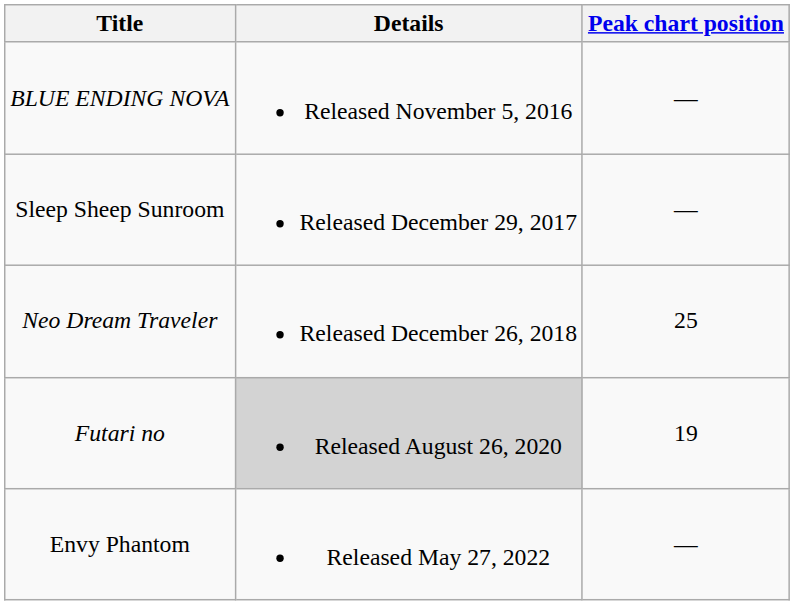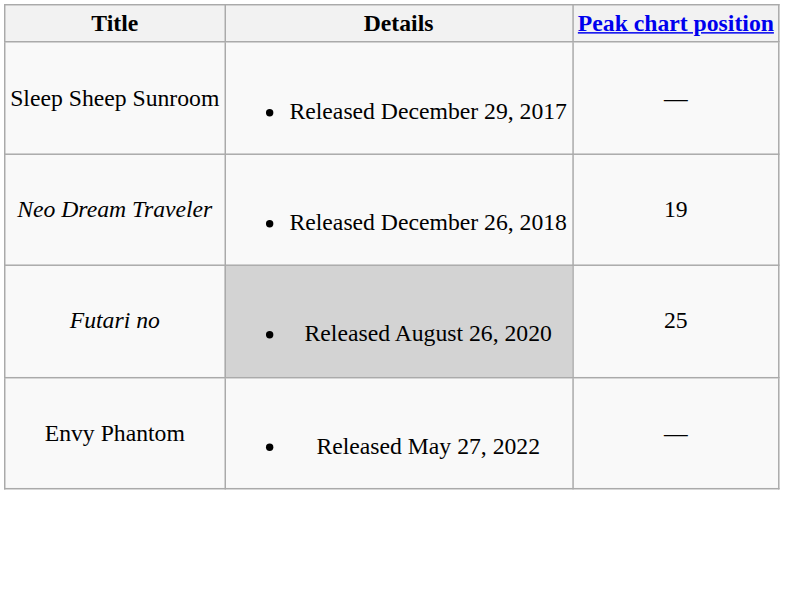- row: BLUE ENDING NOVA | Released November 5, 2016 | —
Neo Dream Traveler | Peak chart position: 25 -> 19
Futari no | Peak chart position: 19 -> 25
